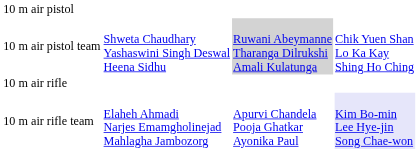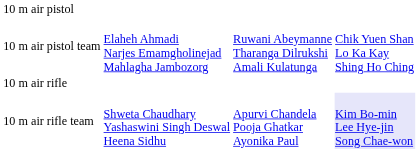10 m air pistol team | column 2: Shweta Chaudhary Yashaswini Singh Deswal Heena Sidhu -> Elaheh Ahmadi Narjes Emamgholinejad Mahlagha Jambozorg
10 m air pistol team | column 3: lightgrey background -> no background
10 m air rifle team | column 2: Elaheh Ahmadi Narjes Emamgholinejad Mahlagha Jambozorg -> Shweta Chaudhary Yashaswini Singh Deswal Heena Sidhu
